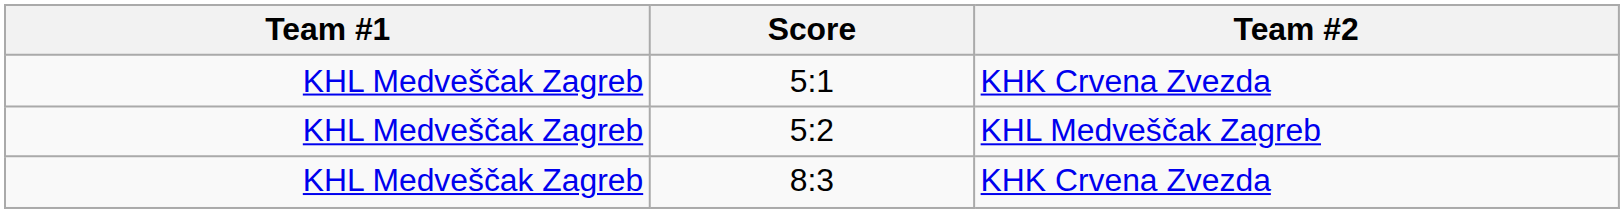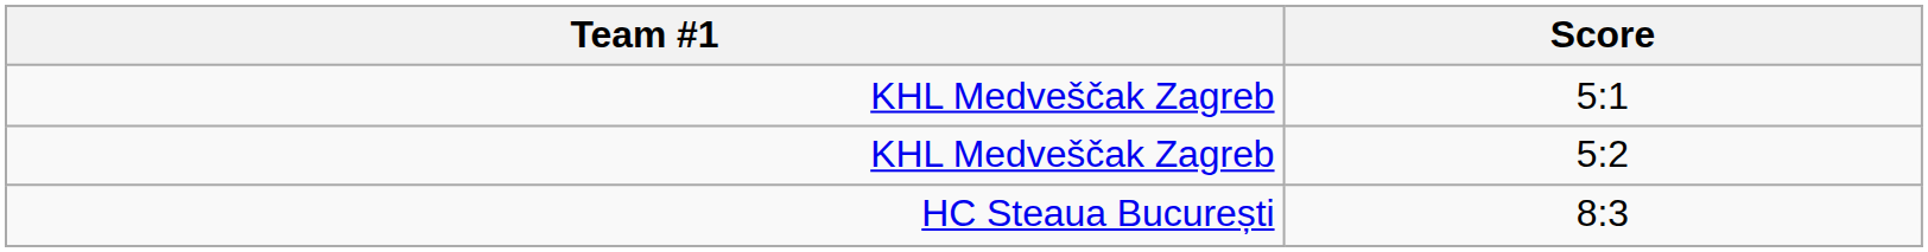- column: Team #2 | KHK Crvena Zvezda | KHL Medveščak Zagreb | KHK Crvena Zvezda
8:3 | Team #1: KHL Medveščak Zagreb -> HC Steaua București
